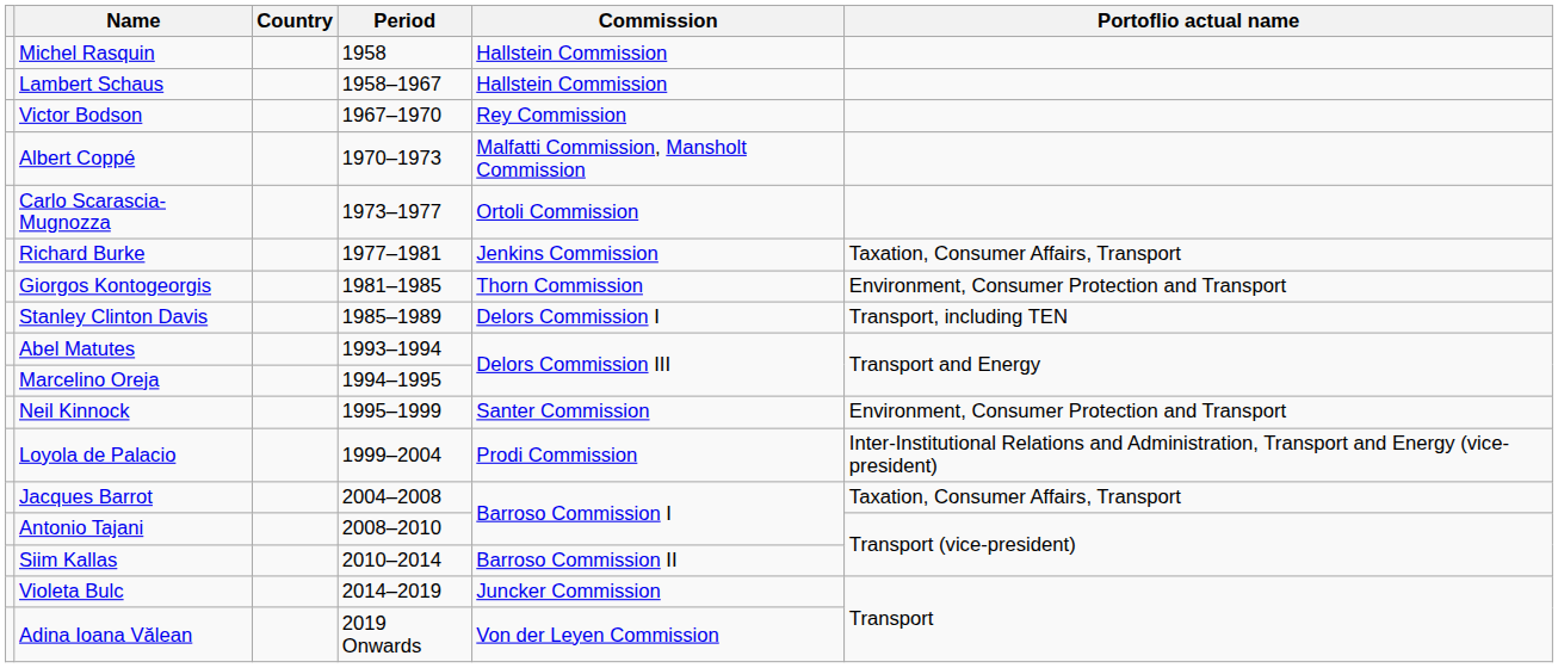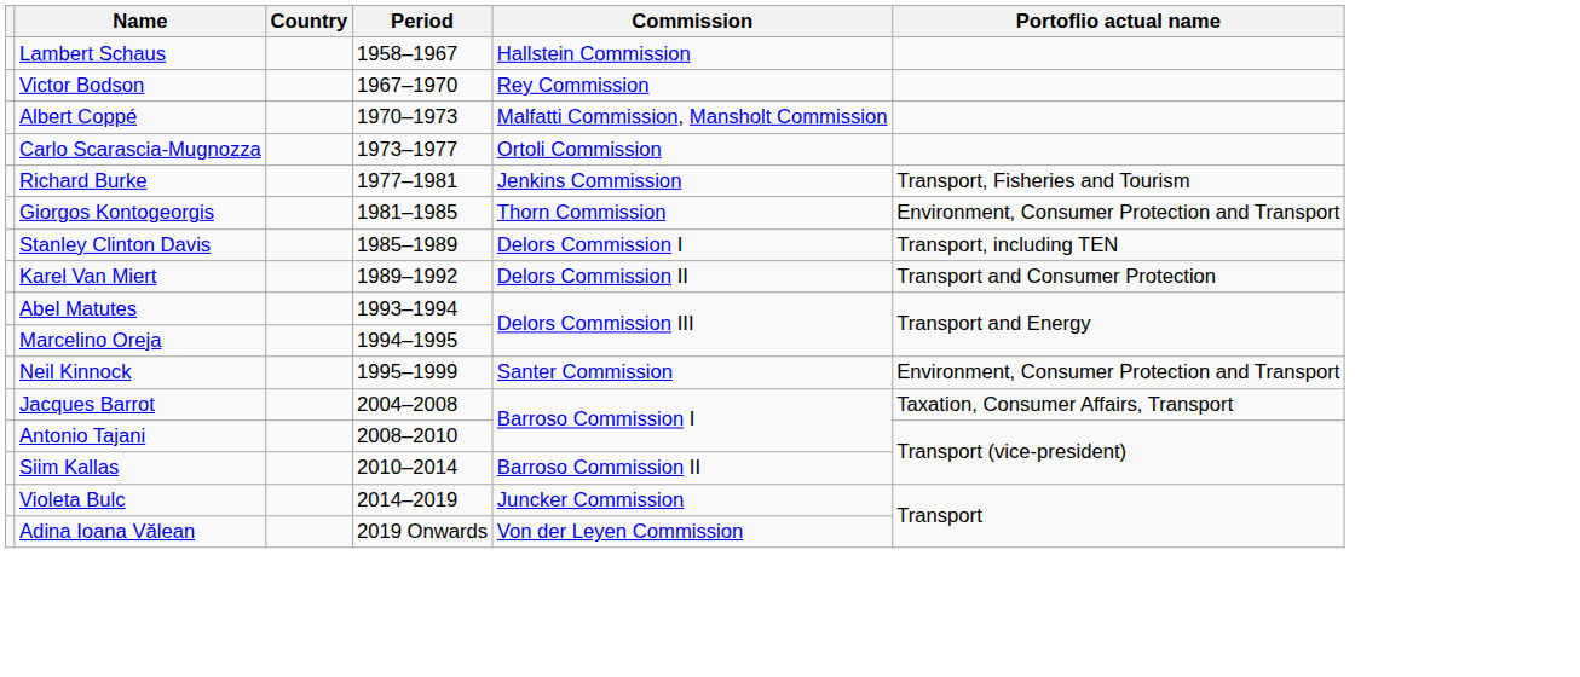- row: Michel Rasquin | 1958 | Hallstein Commission
Richard Burke | Portoflio actual name: Taxation, Consumer Affairs, Transport -> Transport, Fisheries and Tourism
+ row: Karel Van Miert | 1989–1992 | Delors Commission II | Transport and Consumer Protection
- row: Loyola de Palacio | 1999–2004 | Prodi Commission | Inter-Institutional Relations and Administration, Transport and Energy (vice-president)
